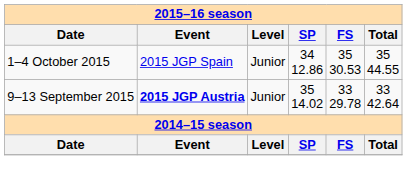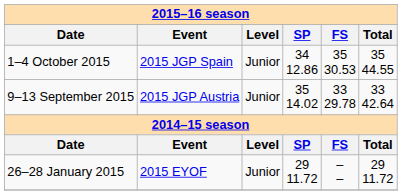9–13 September 2015 | Event: bold -> normal
+ row: 26–28 January 2015 | 2015 EYOF | Junior | 29 11.72 | – – | 29 11.72
